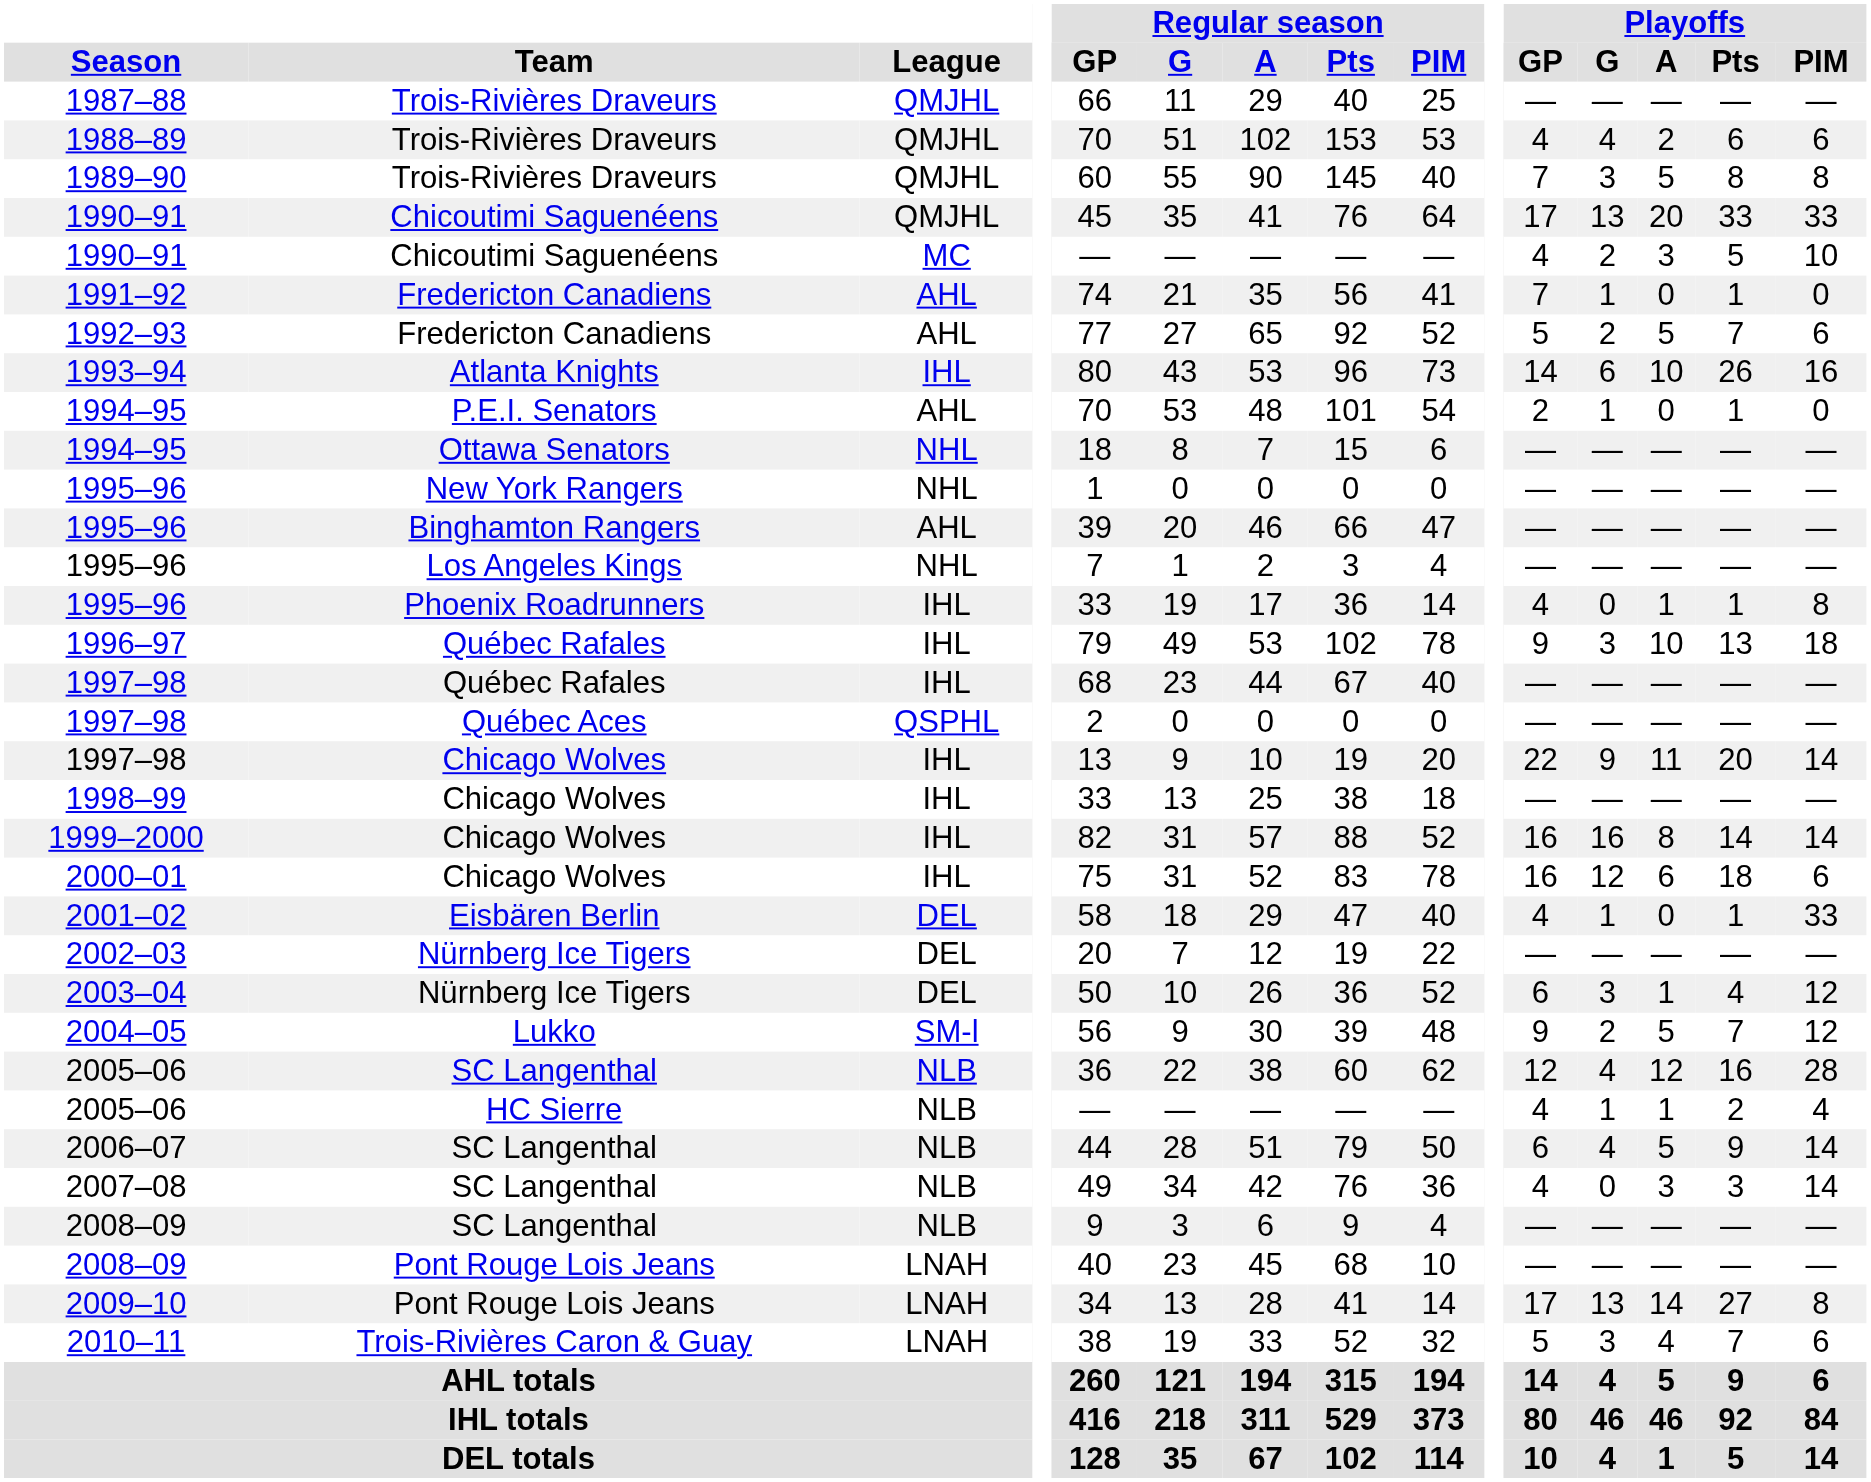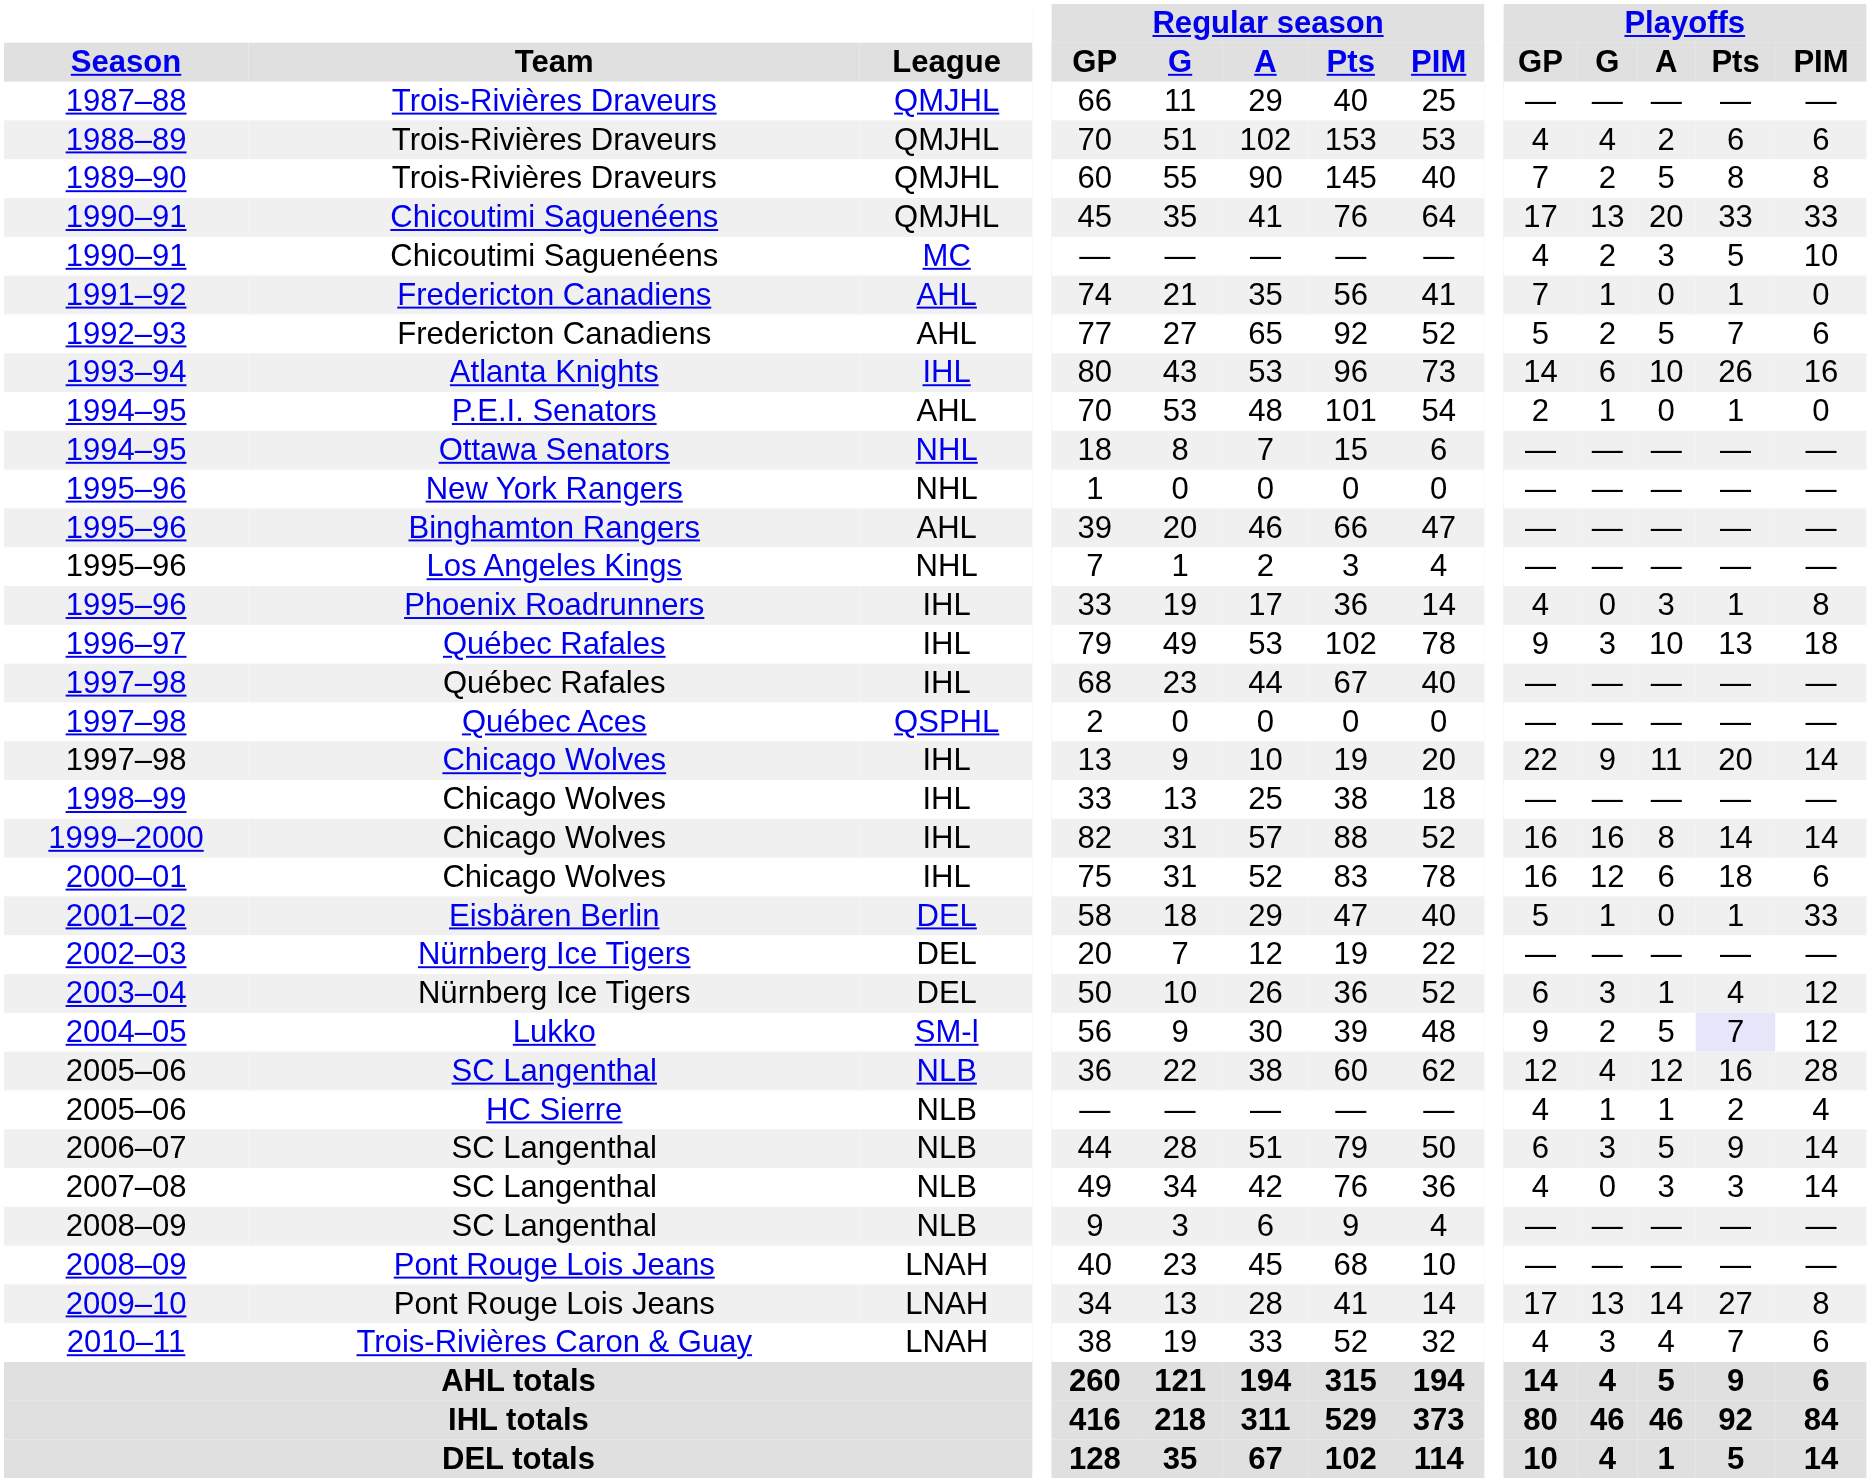1989–90 | Playoffs / G: 3 -> 2
1995–96 / Phoenix Roadrunners | Playoffs / A: 1 -> 3
2001–02 | Playoffs / GP: 4 -> 5
2004–05 | Playoffs / Pts: no background -> lavender background
2006–07 | Playoffs / G: 4 -> 3
2010–11 | Playoffs / GP: 5 -> 4
